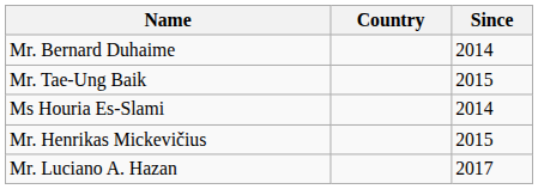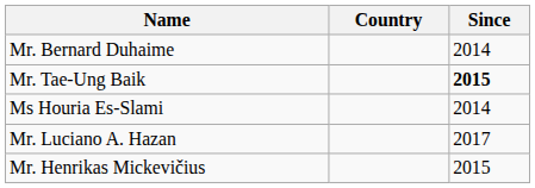Mr. Tae-Ung Baik | Since: normal -> bold
rows swapped: Mr. Henrikas Mickevičius <-> Mr. Luciano A. Hazan
